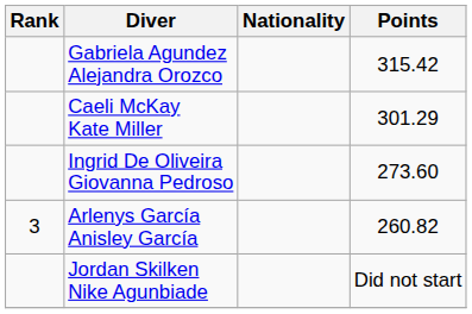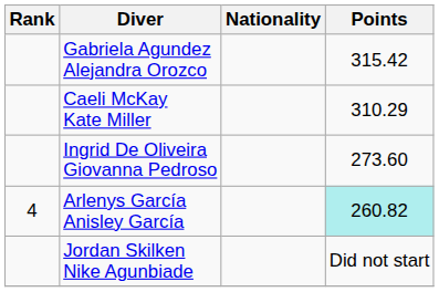Caeli McKay Kate Miller | Points: 301.29 -> 310.29
Arlenys García Anisley García | Rank: 3 -> 4
Arlenys García Anisley García | Points: no background -> paleturquoise background
